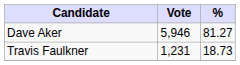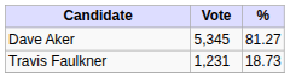Dave Aker | Vote: 5,946 -> 5,345
